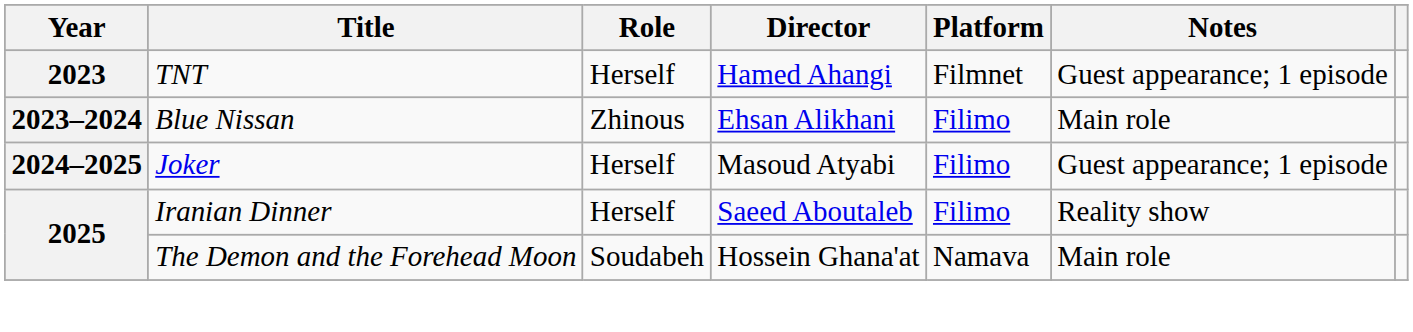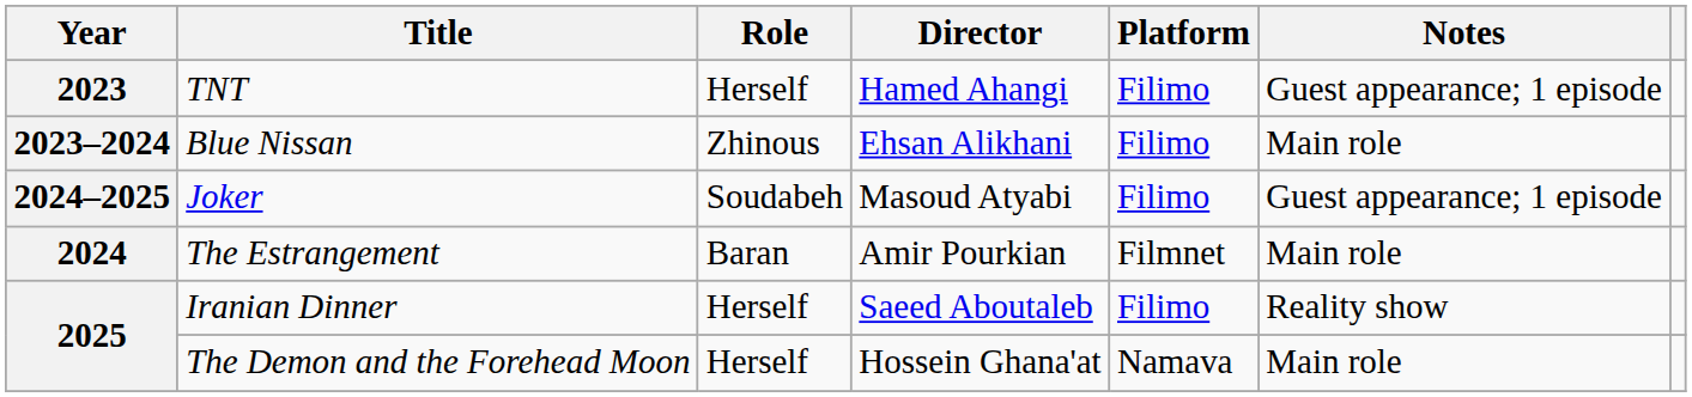TNT | Platform: Filmnet -> Filimo
Joker | Role: Herself -> Soudabeh
+ row: 2024 | The Estrangement | Baran | Amir Pourkian | Filmnet | Main role
The Demon and the Forehead Moon | Role: Soudabeh -> Herself
